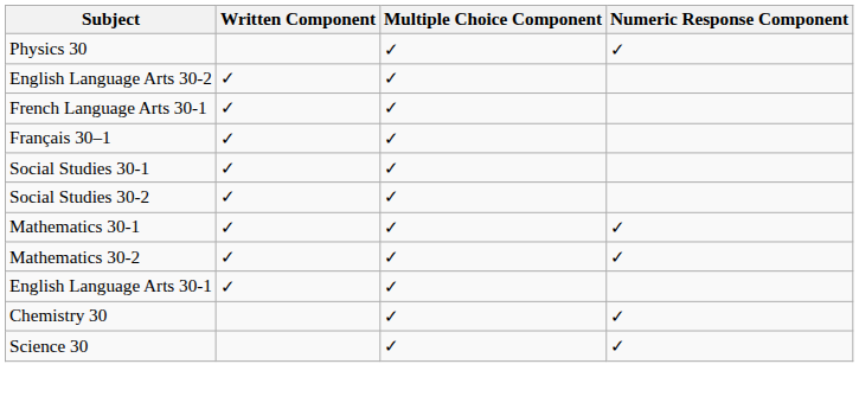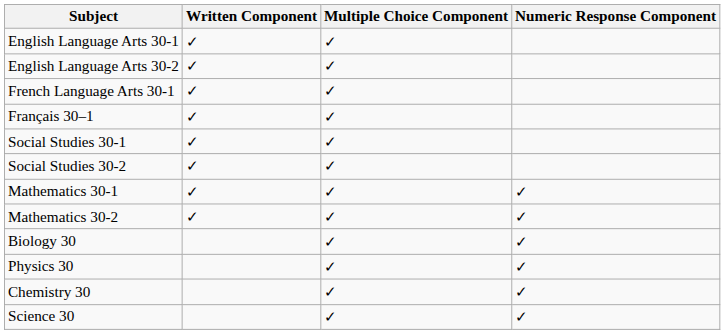rows swapped: English Language Arts 30-1 <-> Physics 30
+ row: Biology 30 | ✓ | ✓
